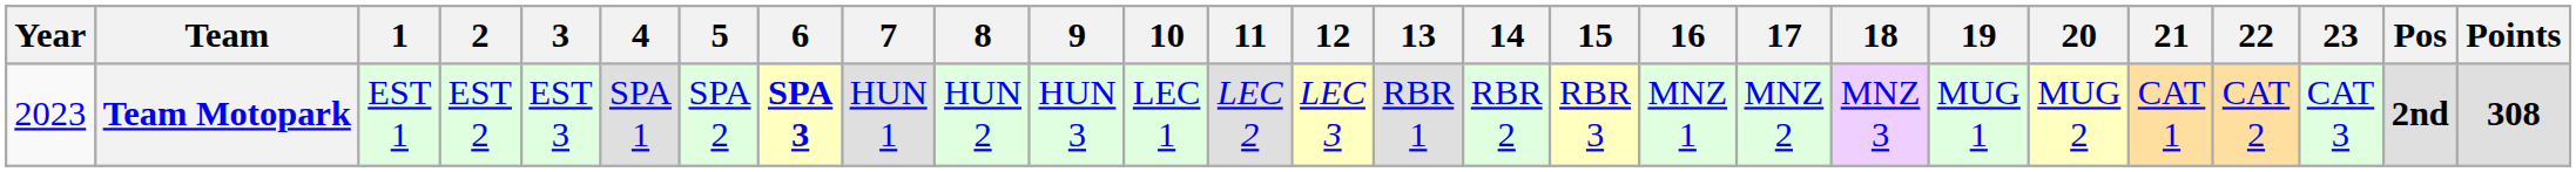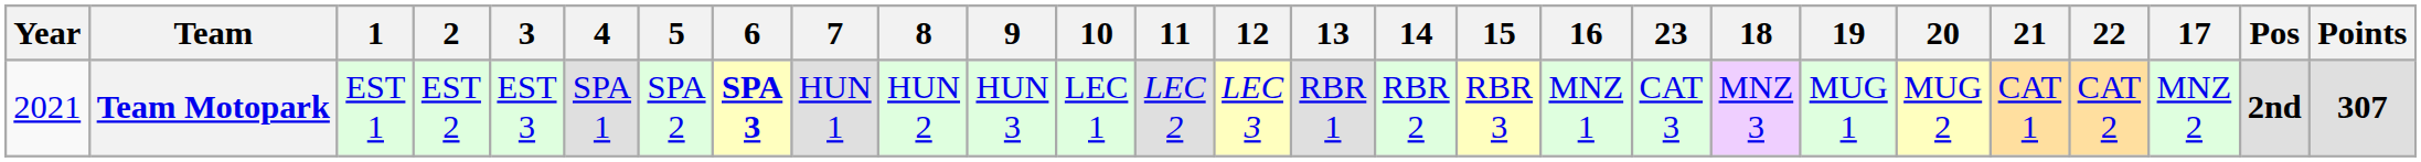columns swapped: 17 <-> 23
Team Motopark | Year: 2023 -> 2021
Team Motopark | Points: 308 -> 307
